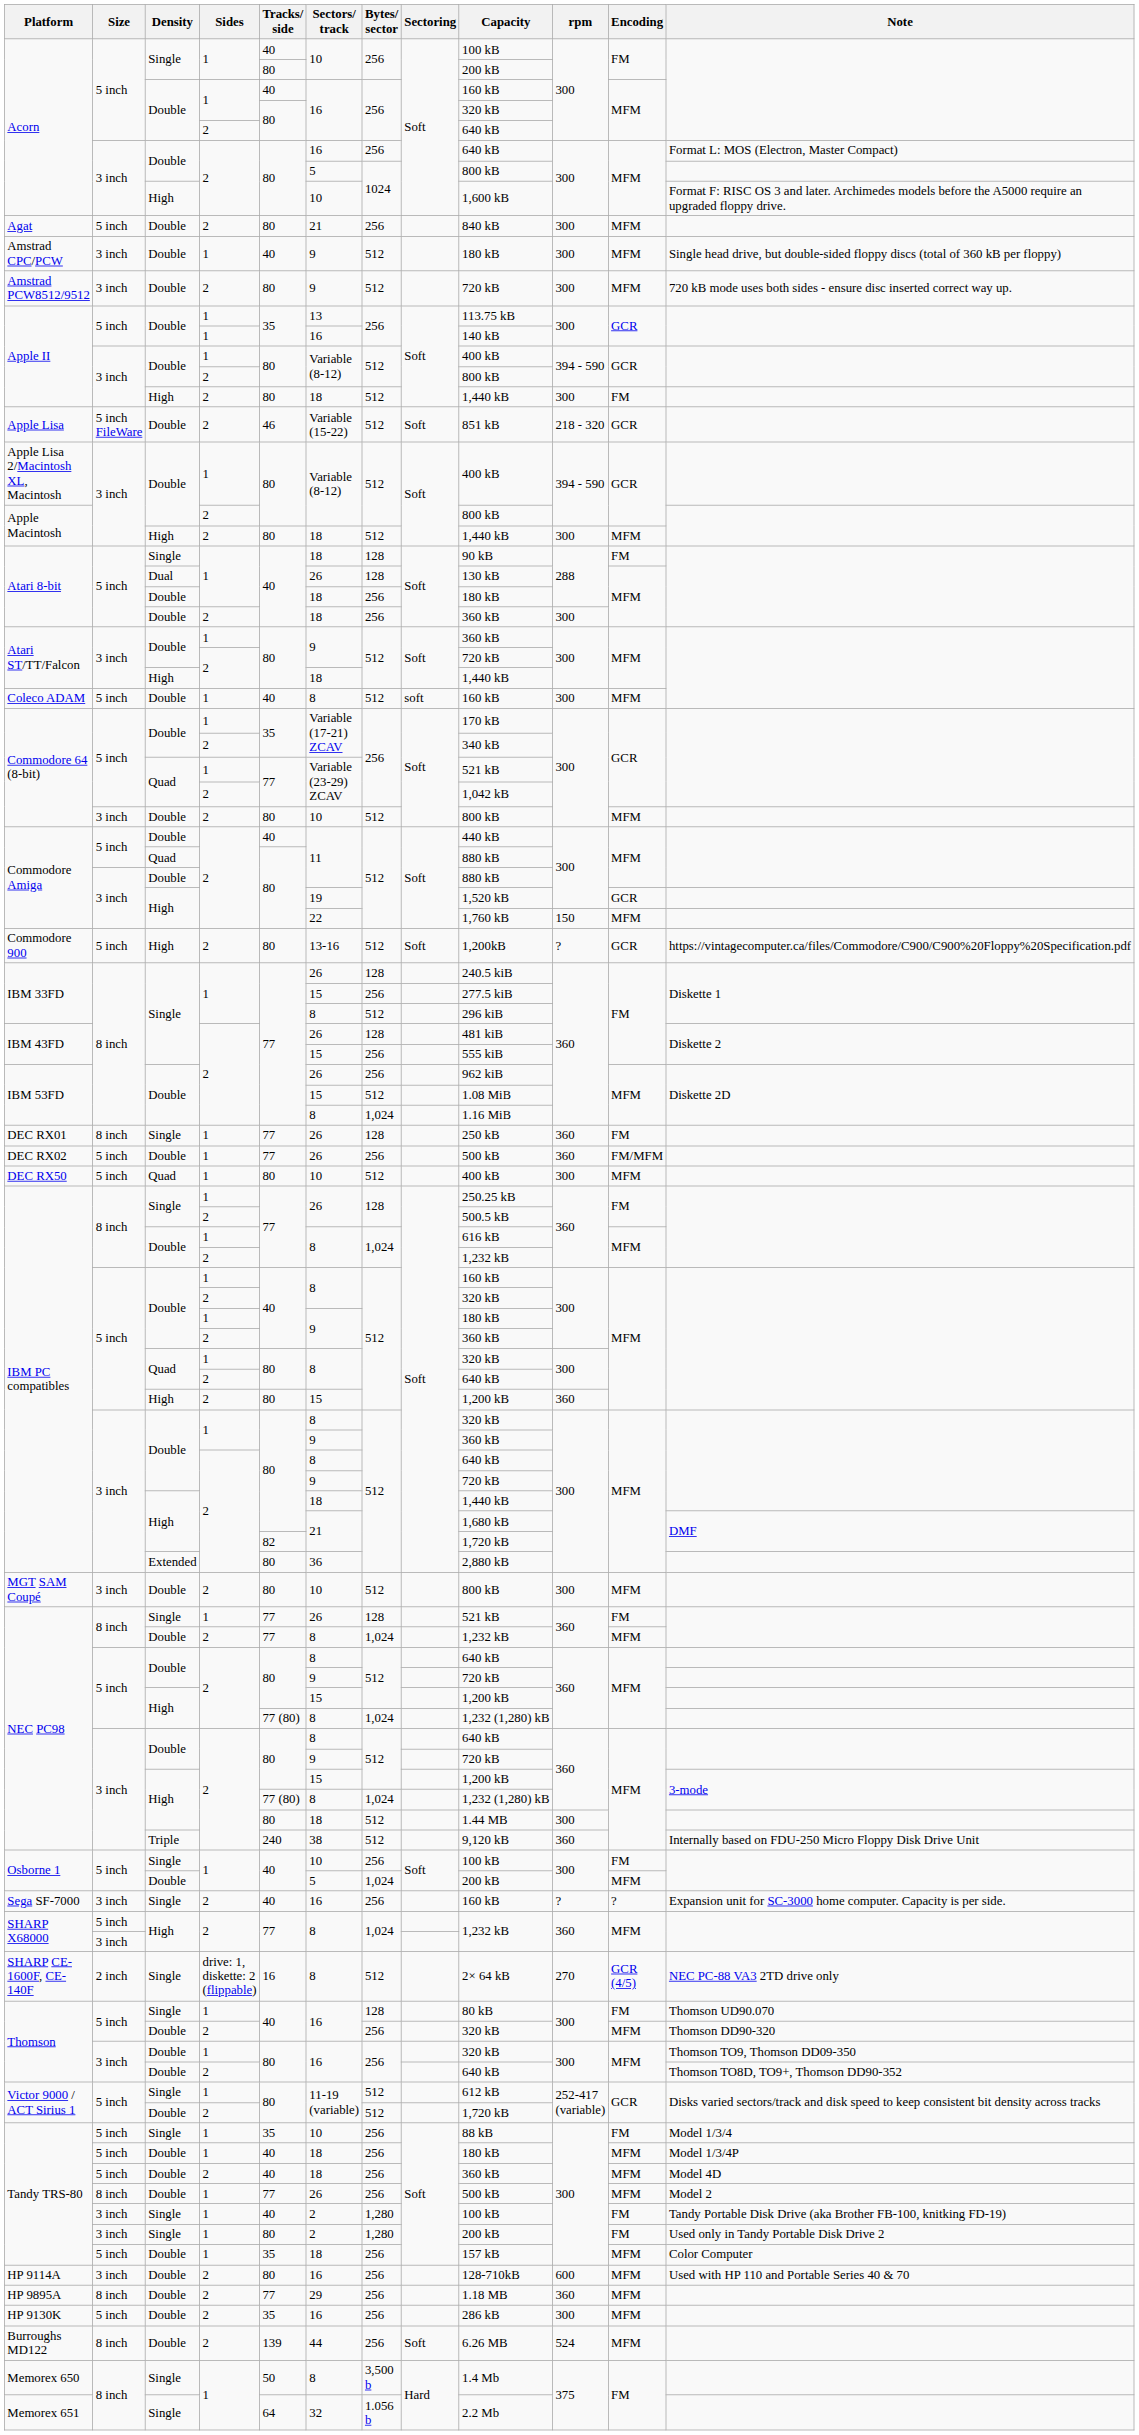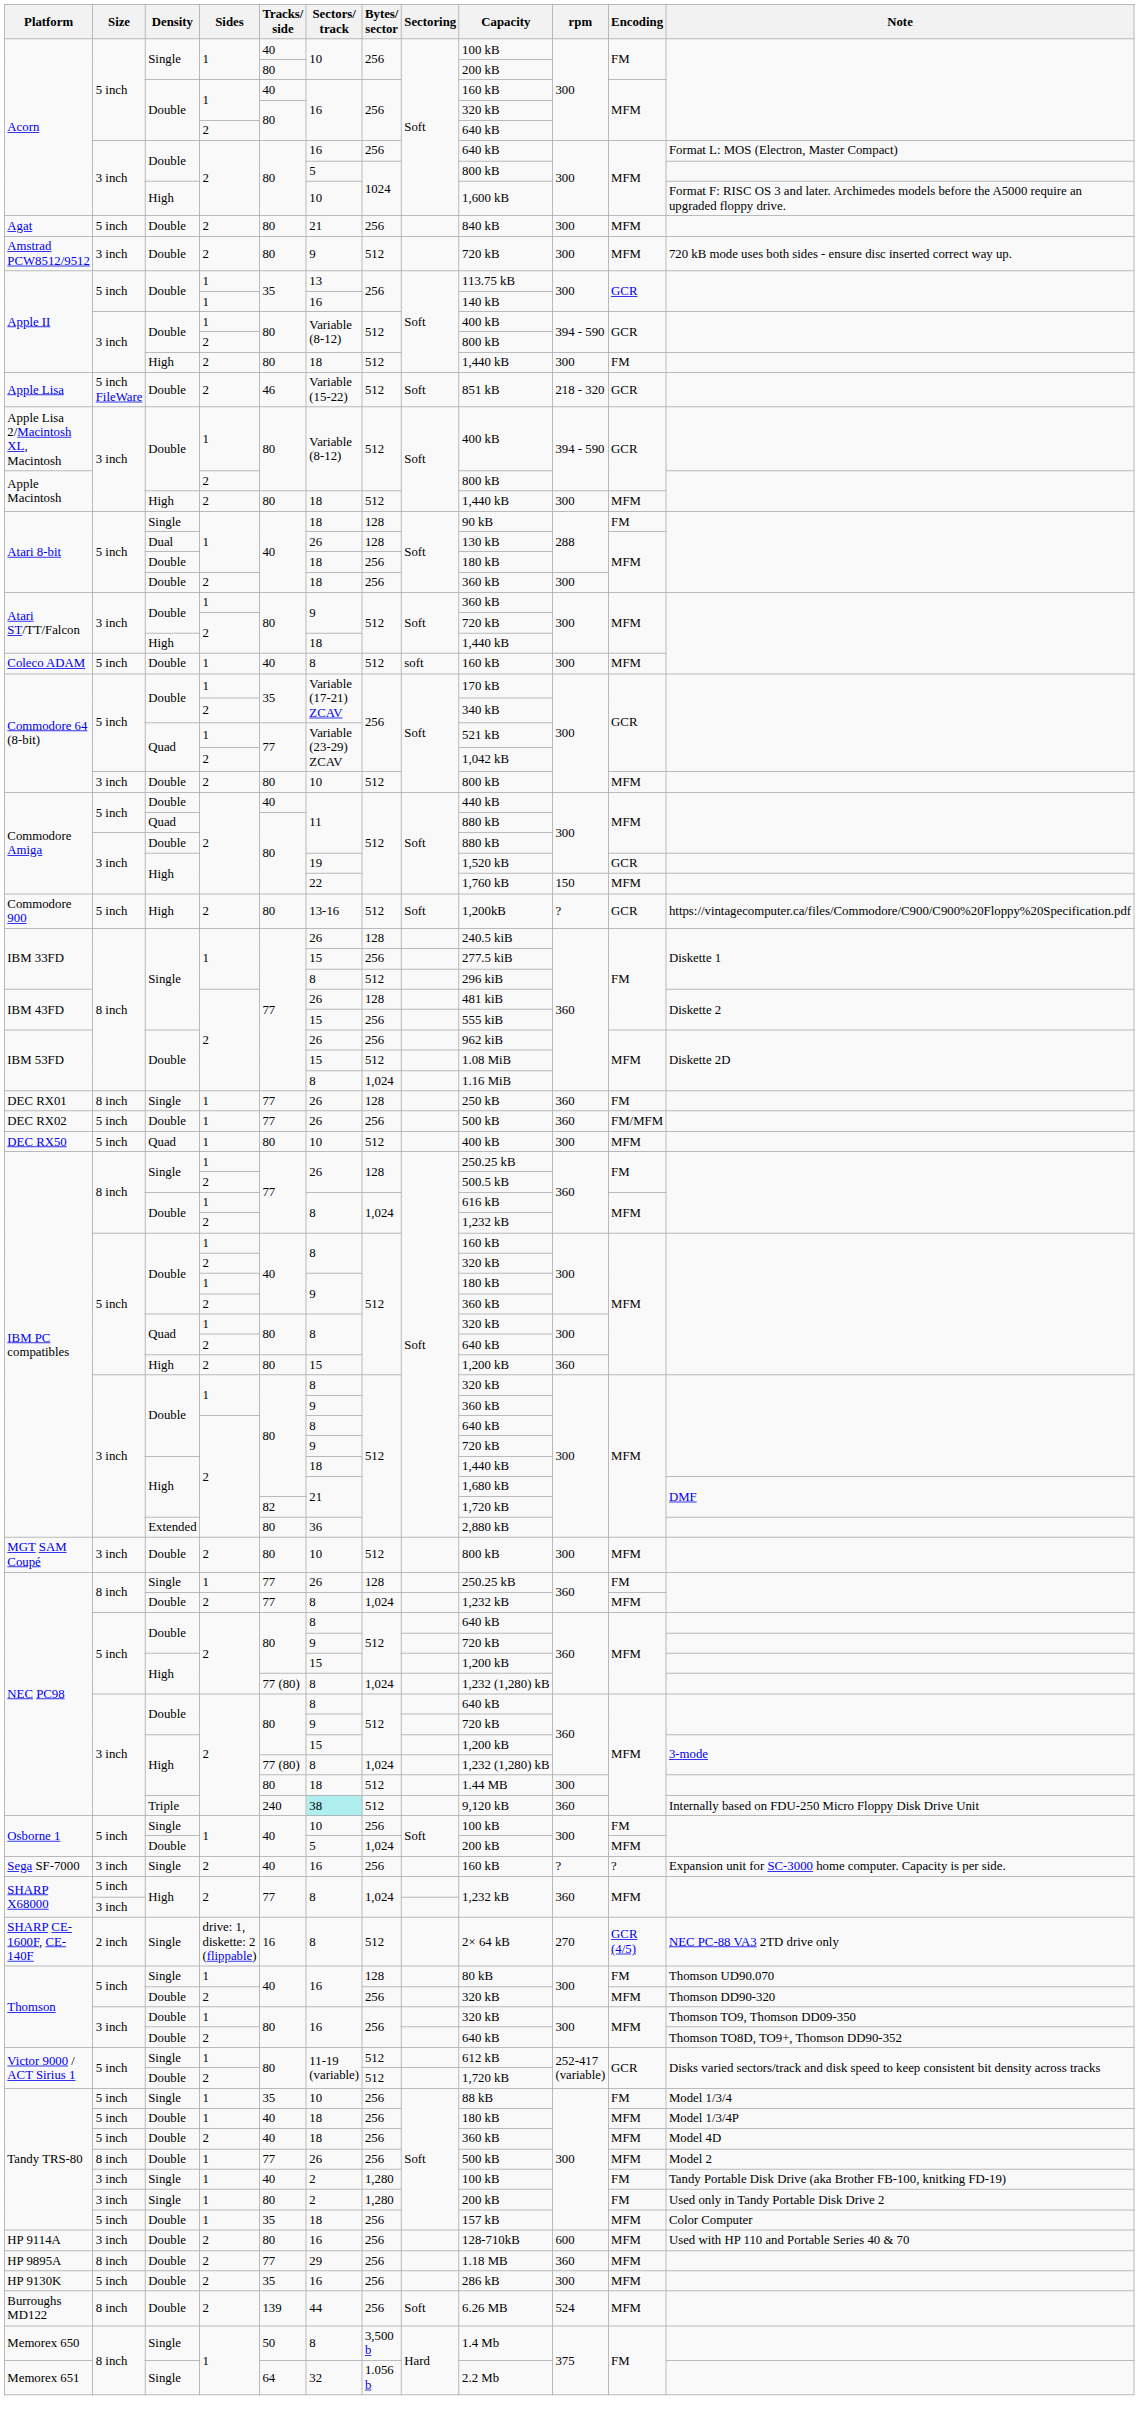- row: Amstrad CPC/PCW | 3 inch | Double | 1 | 40 | 9 | 512 | 180 kB | 300 | MFM | Single head drive, but double-sided floppy discs (total of 360 kB per floppy)
NEC PC98 / Single | Capacity: 521 kB -> 250.25 kB
NEC PC98 / Triple | Sectors/ track: no background -> paleturquoise background
